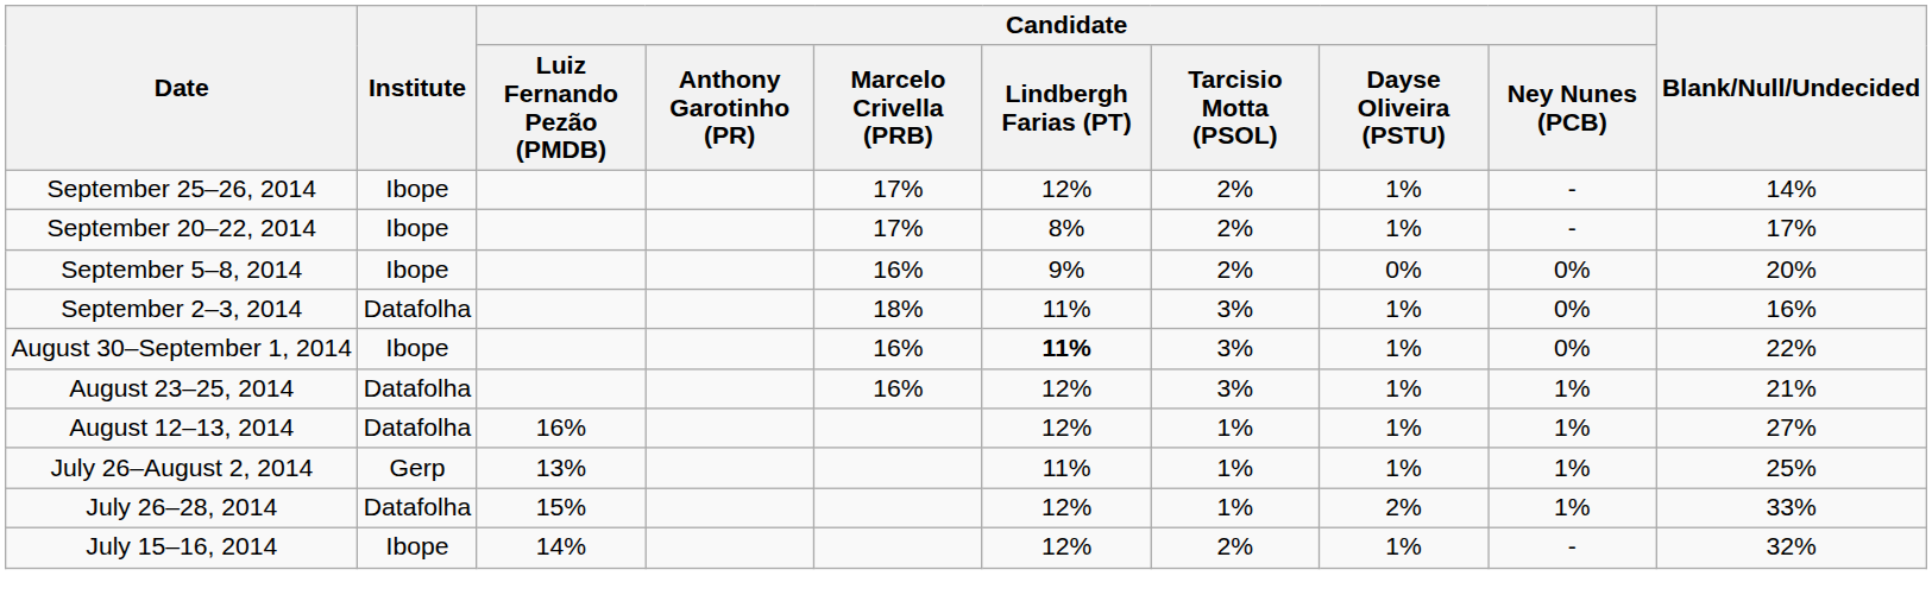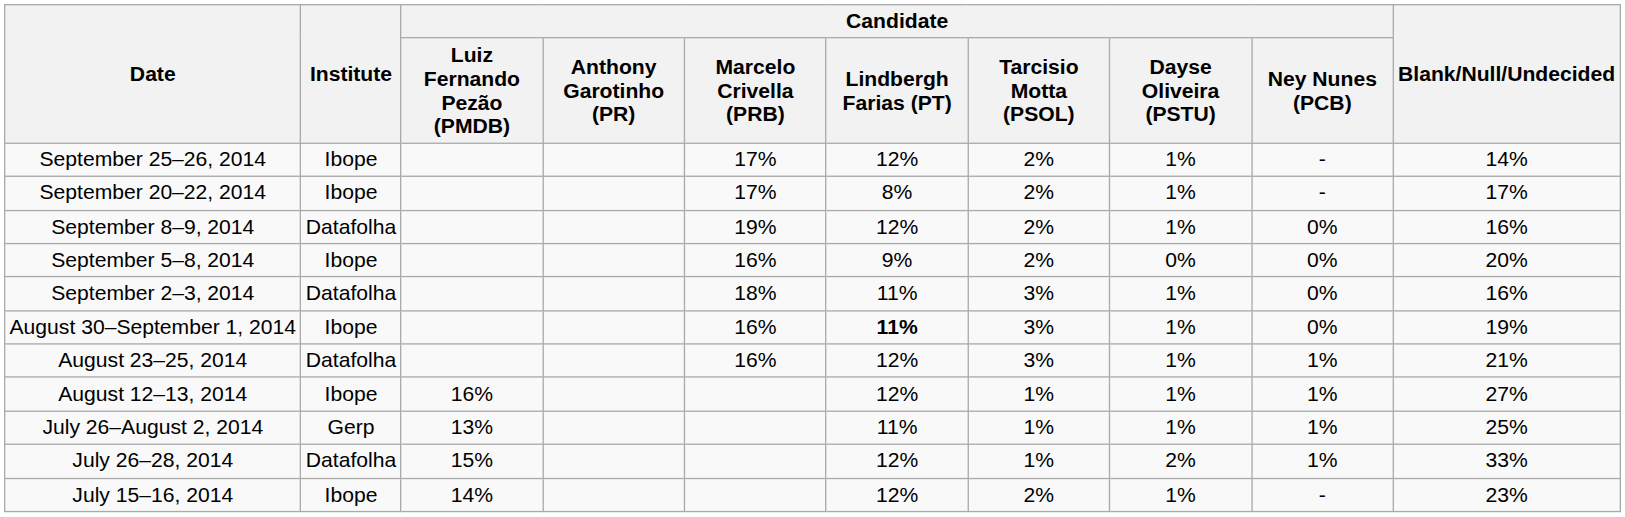+ row: September 8–9, 2014 | Datafolha | 19% | 12% | 2% | 1% | 0% | 16%
August 30–September 1, 2014 | Blank/Null/Undecided: 22% -> 19%
August 12–13, 2014 | Institute: Datafolha -> Ibope
July 15–16, 2014 | Blank/Null/Undecided: 32% -> 23%
